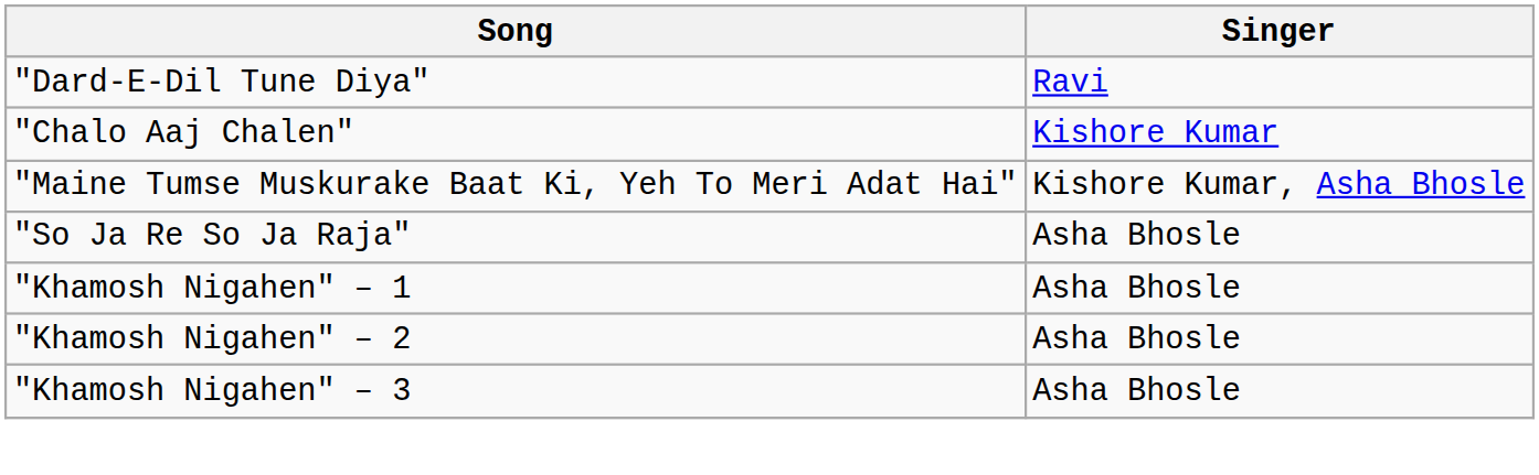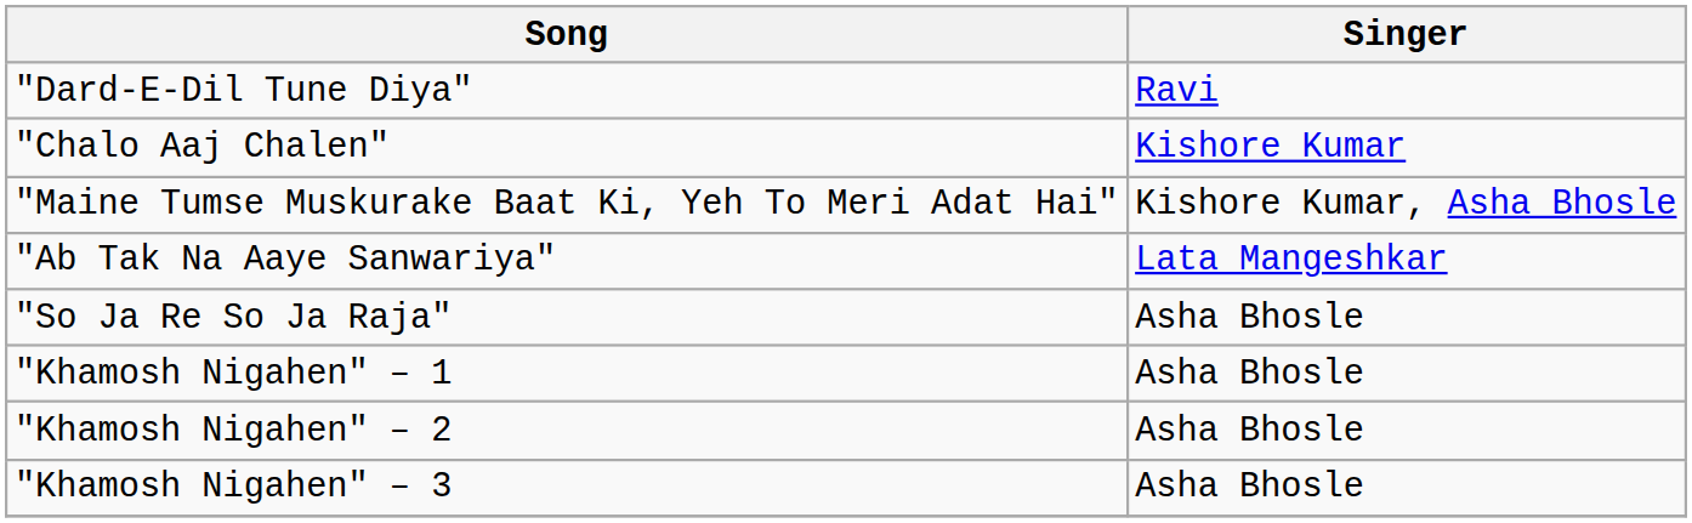+ row: "Ab Tak Na Aaye Sanwariya" | Lata Mangeshkar
